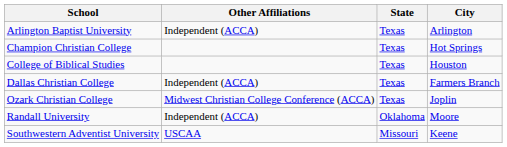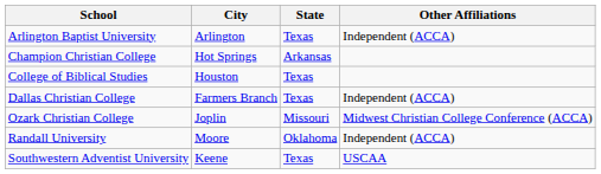columns swapped: City <-> Other Affiliations
Champion Christian College | State: Texas -> Arkansas
Ozark Christian College | State: Texas -> Missouri
Southwestern Adventist University | State: Missouri -> Texas
